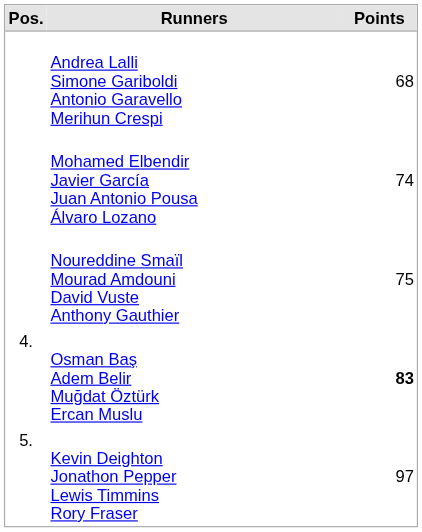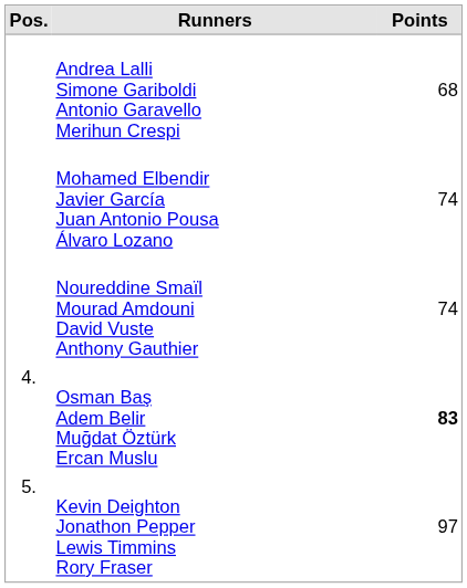Noureddine Smaïl Mourad Amdouni David Vuste Anthony Gauthier | Points: 75 -> 74
